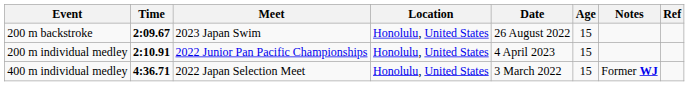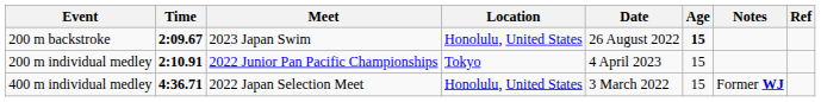200 m backstroke | Age: normal -> bold
200 m individual medley | Location: Honolulu, United States -> Tokyo
